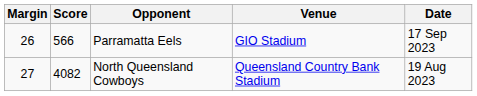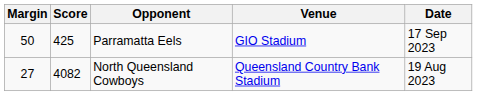Parramatta Eels | Margin: 26 -> 50
Parramatta Eels | Score: 566 -> 425
